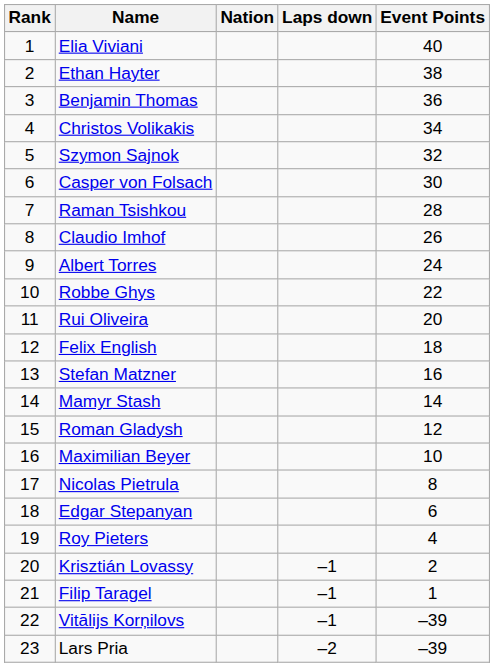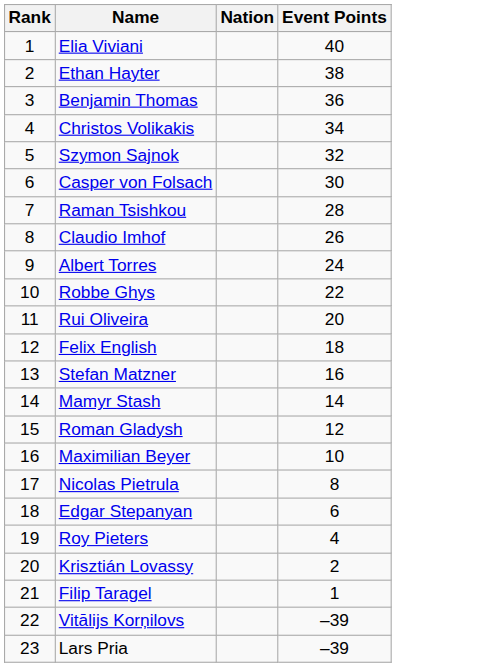- column: Laps down | –1 | –1 | –1 | –2
